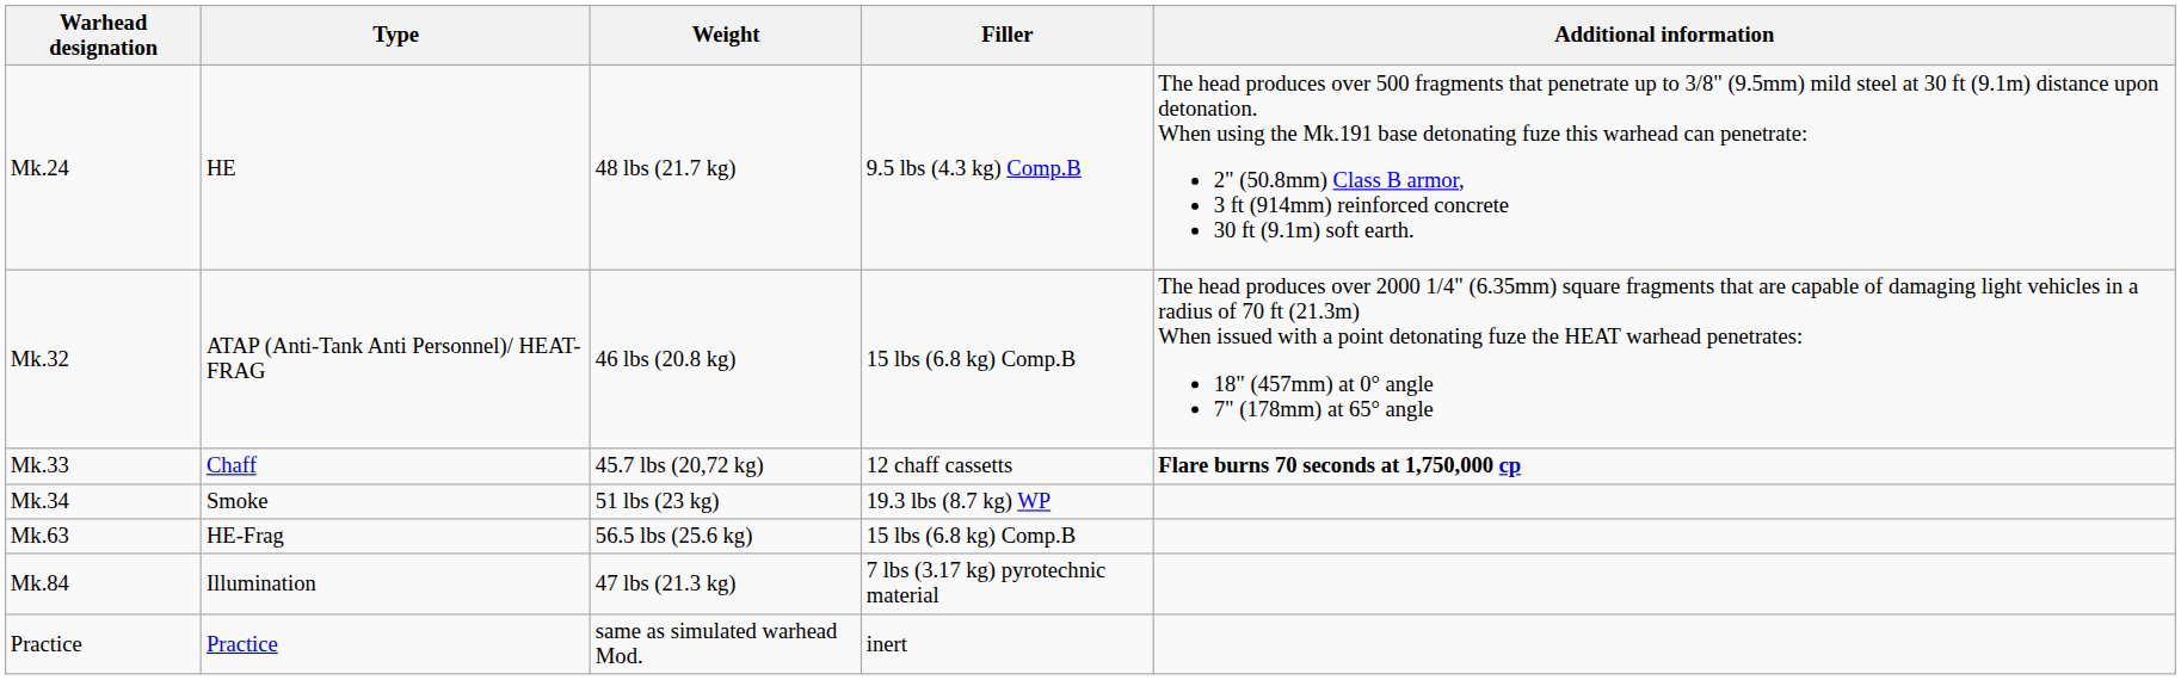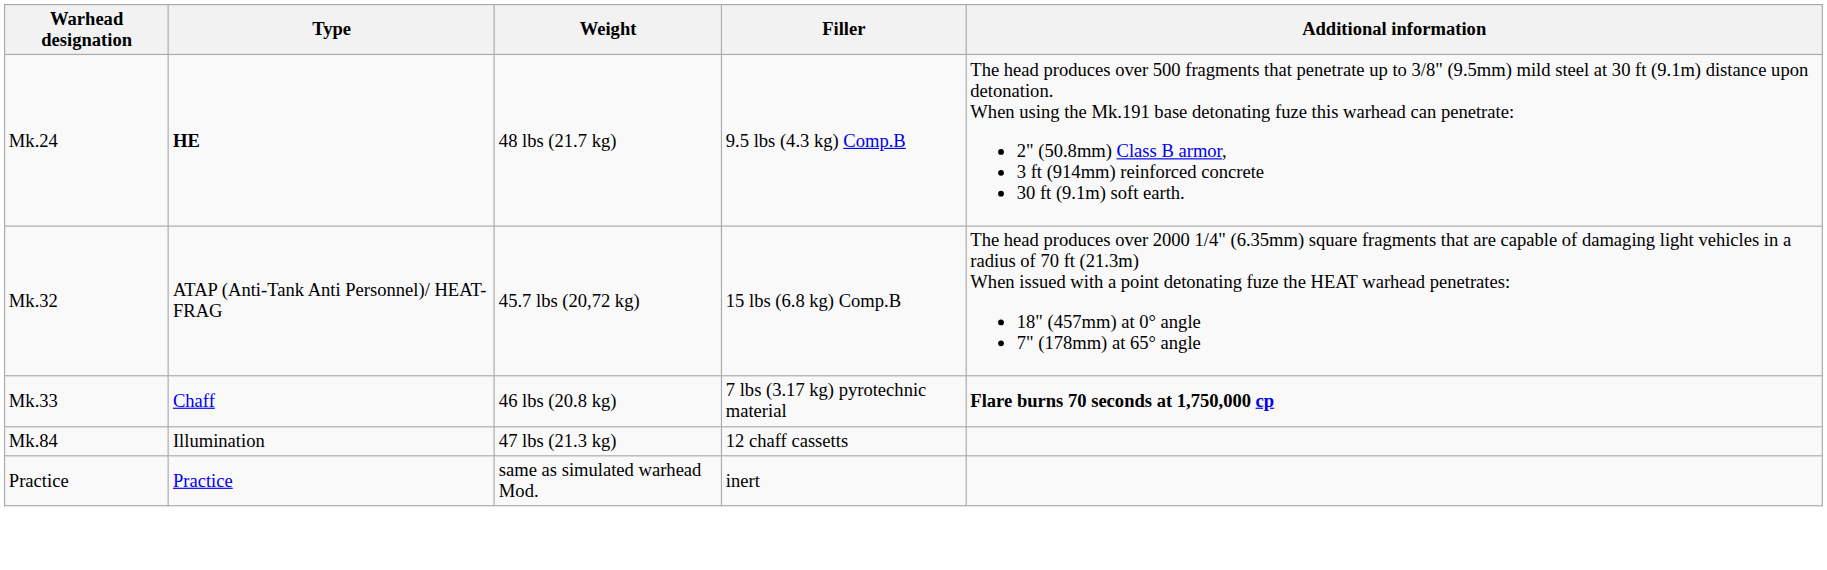Mk.24 | Type: normal -> bold
Mk.32 | Weight: 46 lbs (20.8 kg) -> 45.7 lbs (20,72 kg)
Mk.33 | Weight: 45.7 lbs (20,72 kg) -> 46 lbs (20.8 kg)
Mk.33 | Filler: 12 chaff cassetts -> 7 lbs (3.17 kg) pyrotechnic material
- row: Mk.34 | Smoke | 51 lbs (23 kg) | 19.3 lbs (8.7 kg) WP
- row: Mk.63 | HE-Frag | 56.5 lbs (25.6 kg) | 15 lbs (6.8 kg) Comp.B
Mk.84 | Filler: 7 lbs (3.17 kg) pyrotechnic material -> 12 chaff cassetts
